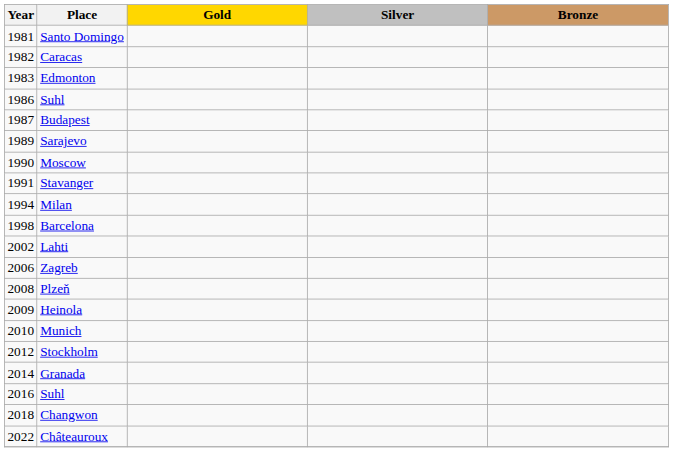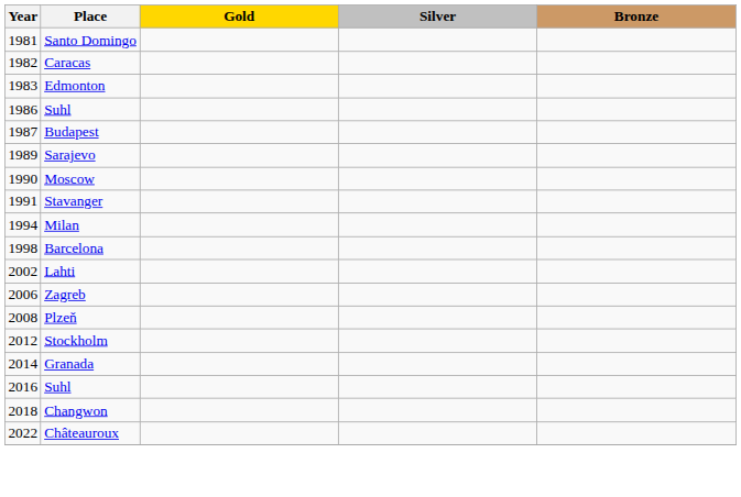- row: 2009 | Heinola
- row: 2010 | Munich
